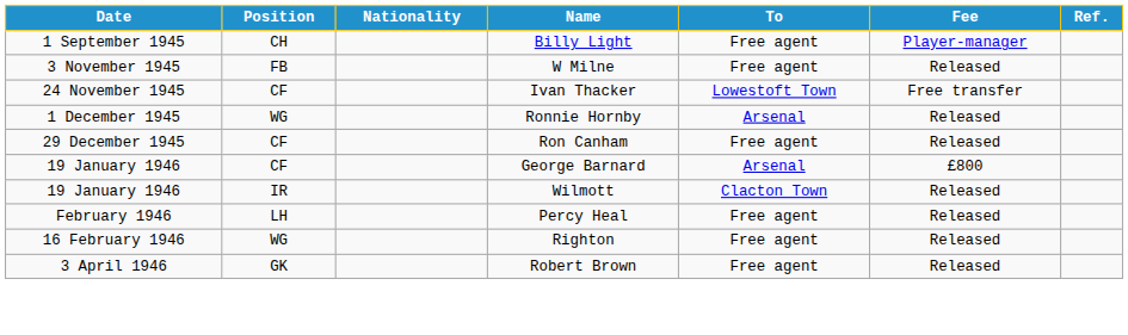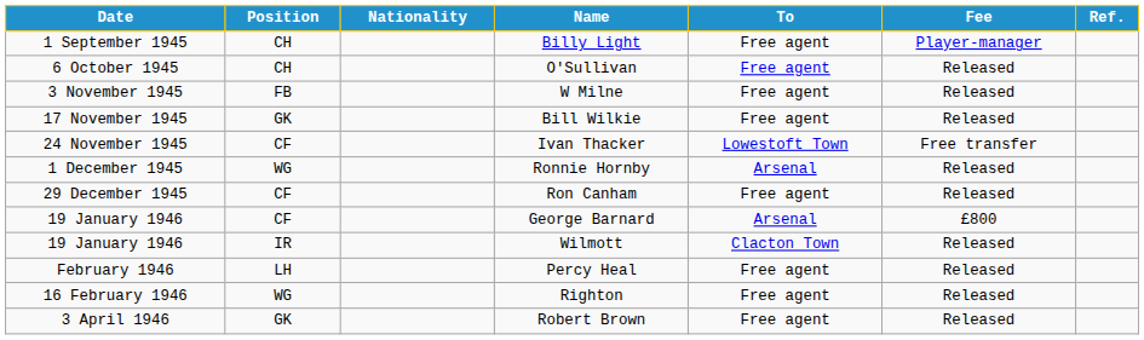+ row: 6 October 1945 | CH | O'Sullivan | Free agent | Released
+ row: 17 November 1945 | GK | Bill Wilkie | Free agent | Released
